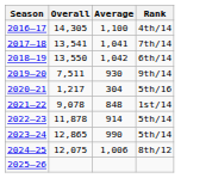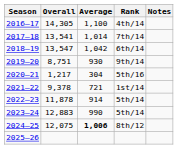+ column: Notes
7th/14 | Average: 1,041 -> 1,014
6th/14 | Overall: 13,550 -> 13,547
9th/14 | Overall: 7,511 -> 8,751
1st/14 | Overall: 9,078 -> 9,378
1st/14 | Average: 848 -> 721
2023–24 / 5th/14 | Overall: 12,865 -> 12,883
8th/12 | Average: normal -> bold
